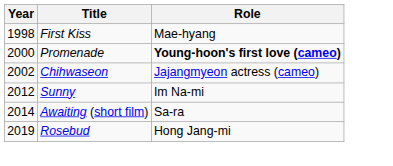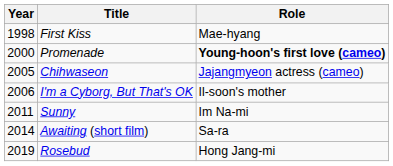Chihwaseon | Year: 2002 -> 2005
+ row: 2006 | I'm a Cyborg, But That's OK | Il-soon's mother
Sunny | Year: 2012 -> 2011
